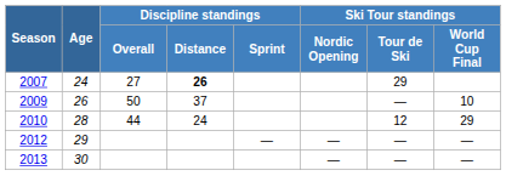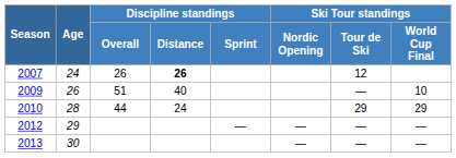2007 | Discipline standings / Overall: 27 -> 26
2007 | Ski Tour standings / Tour de Ski: 29 -> 12
2009 | Discipline standings / Overall: 50 -> 51
2009 | Discipline standings / Distance: 37 -> 40
2010 | Ski Tour standings / Tour de Ski: 12 -> 29
